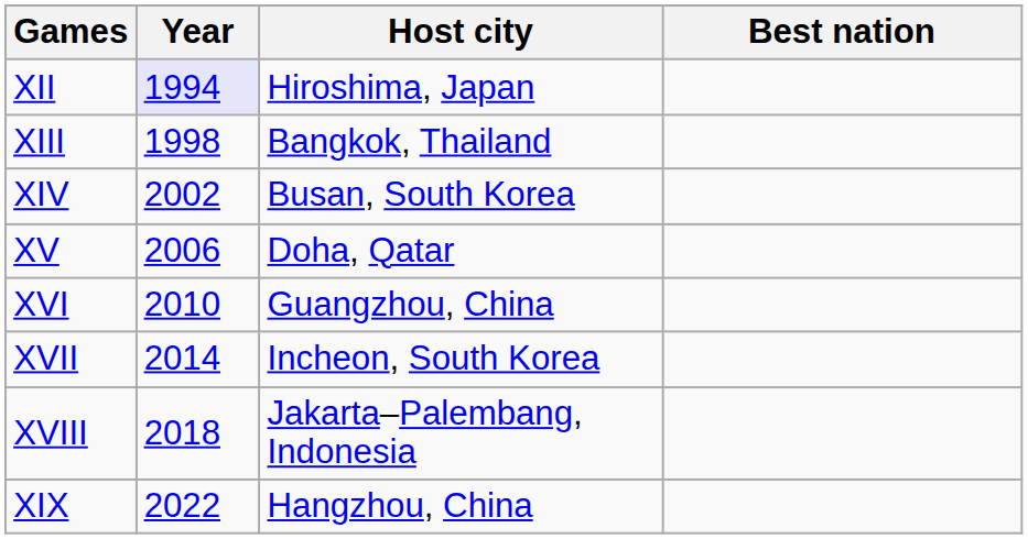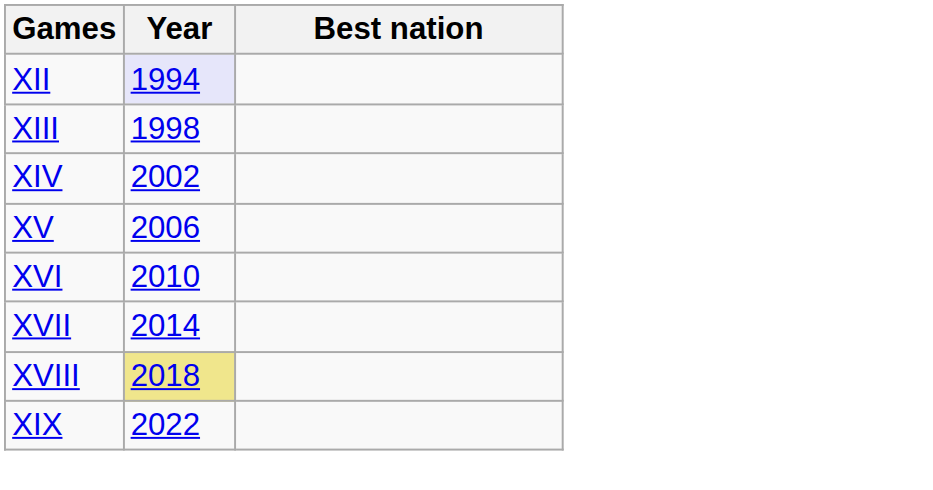- column: Host city | Hiroshima, Japan | Bangkok, Thailand | Busan, South Korea | Doha, Qatar | Guangzhou, China | Incheon, South Korea | Jakarta–Palembang, Indonesia | Hangzhou, China
XVIII | Year: no background -> khaki background
